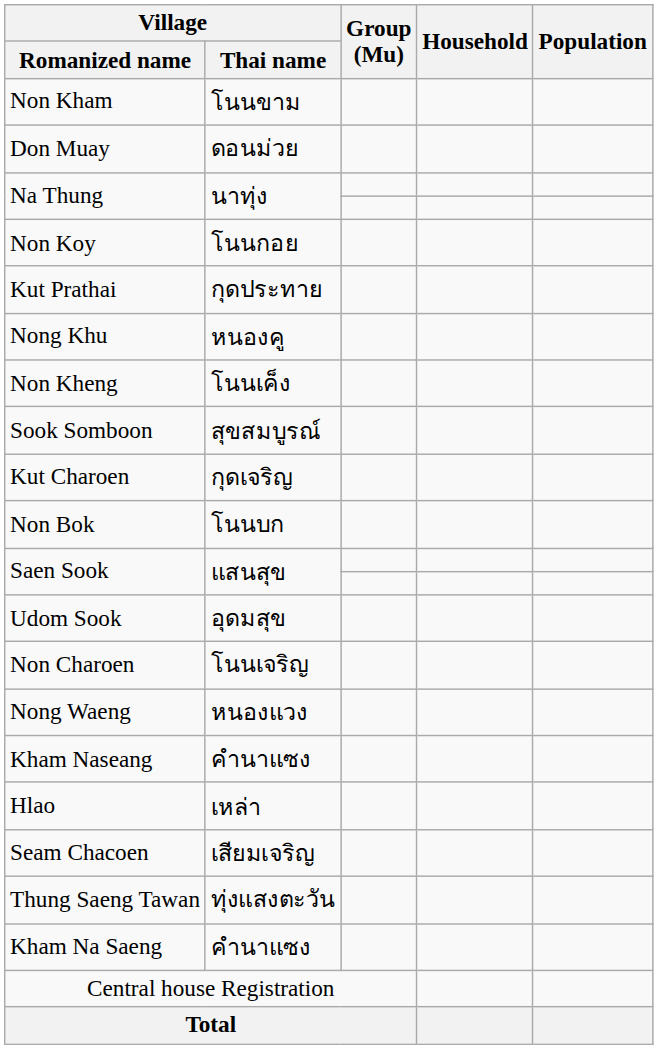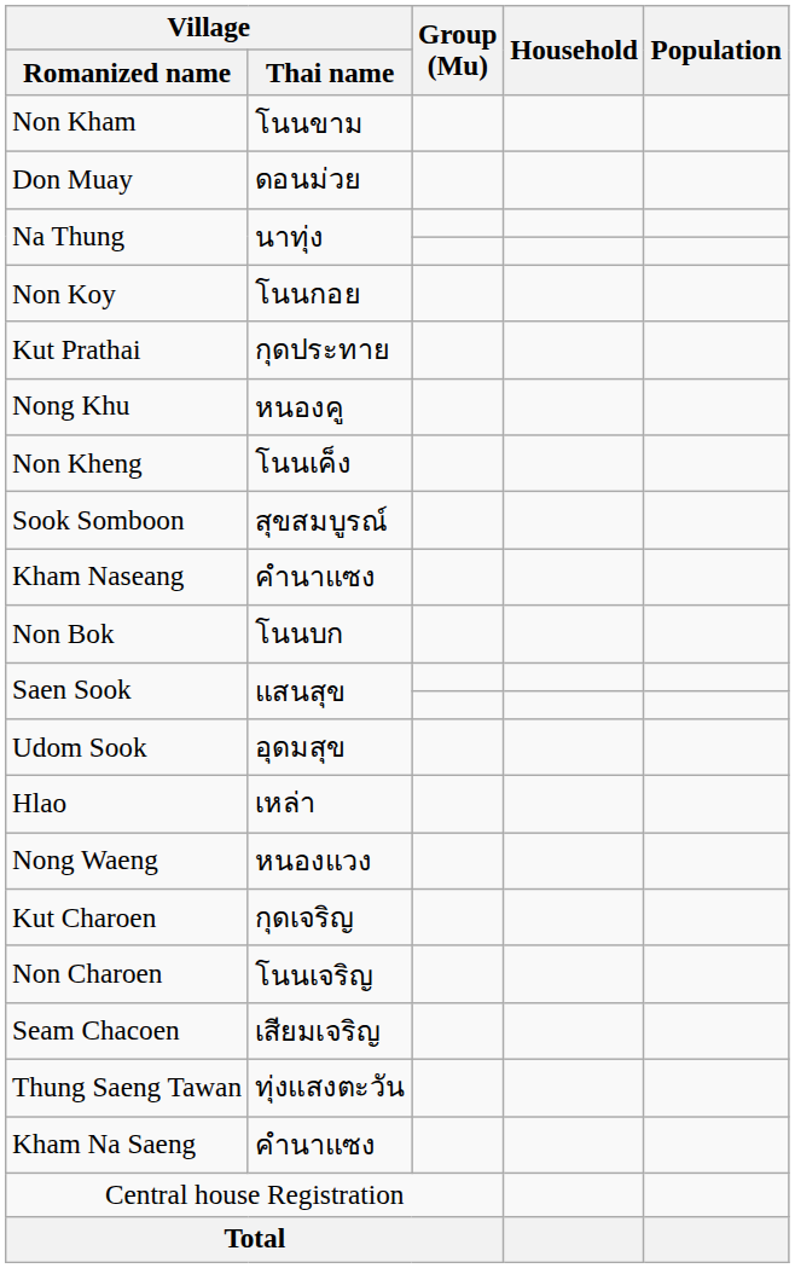rows swapped: Kham Naseang <-> Kut Charoen
rows swapped: Hlao <-> Non Charoen
